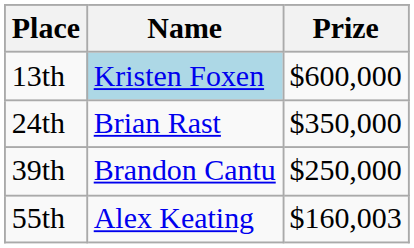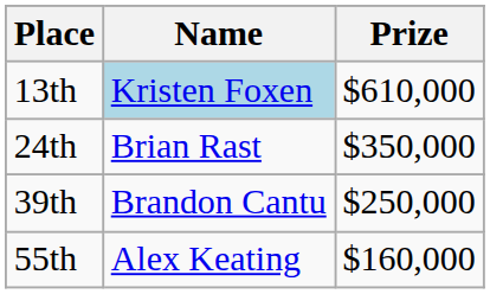13th | Prize: $600,000 -> $610,000
55th | Prize: $160,003 -> $160,000
